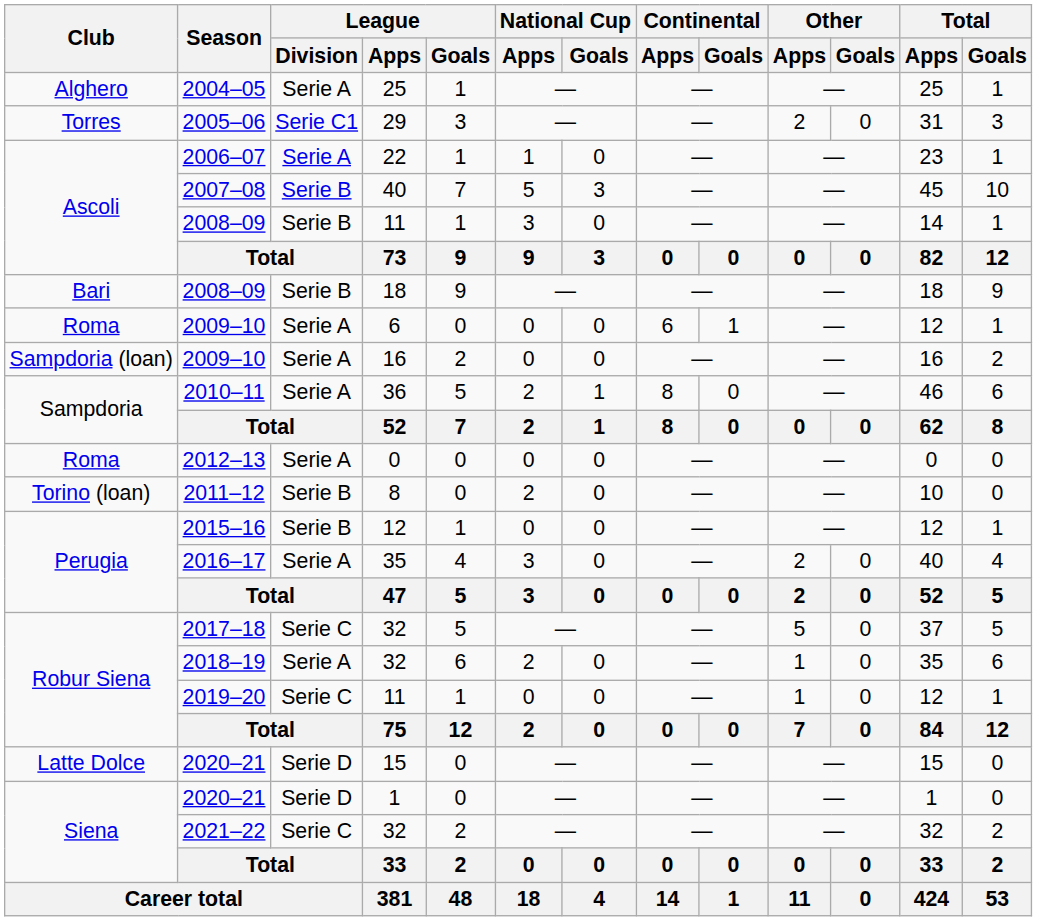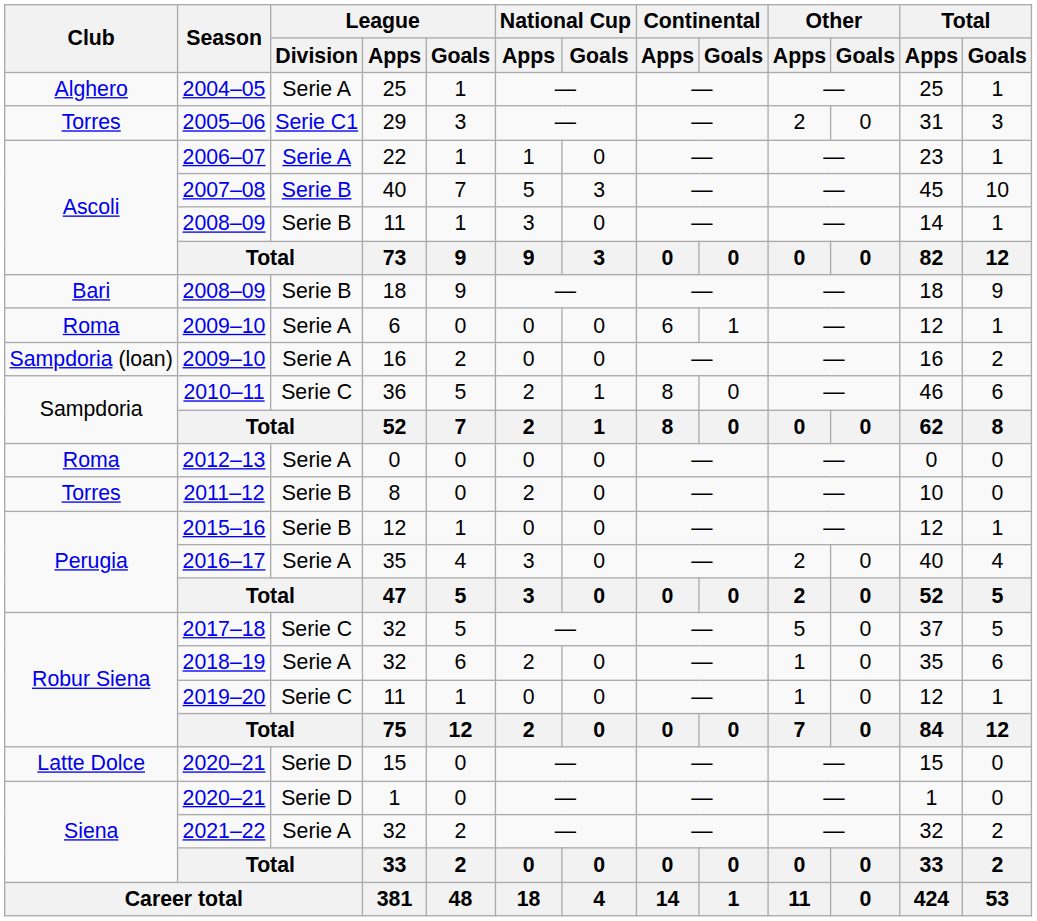2010–11 | League / Division: Serie A -> Serie C
2011–12 | Club: Torino (loan) -> Torres
2021–22 | League / Division: Serie C -> Serie A
